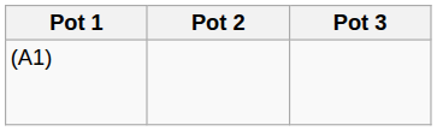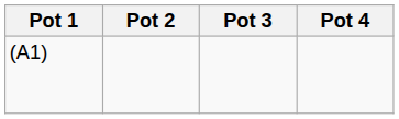+ column: Pot 4
